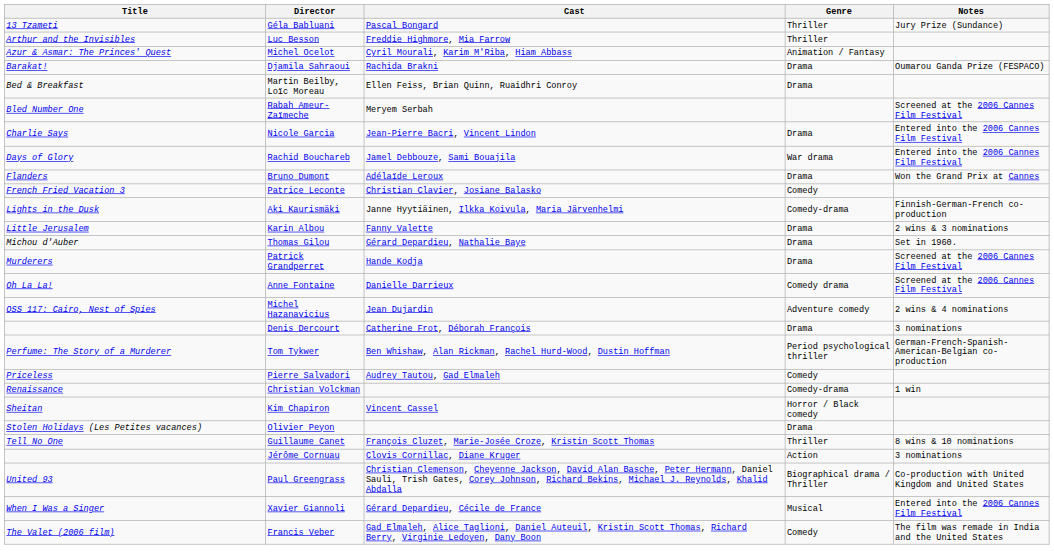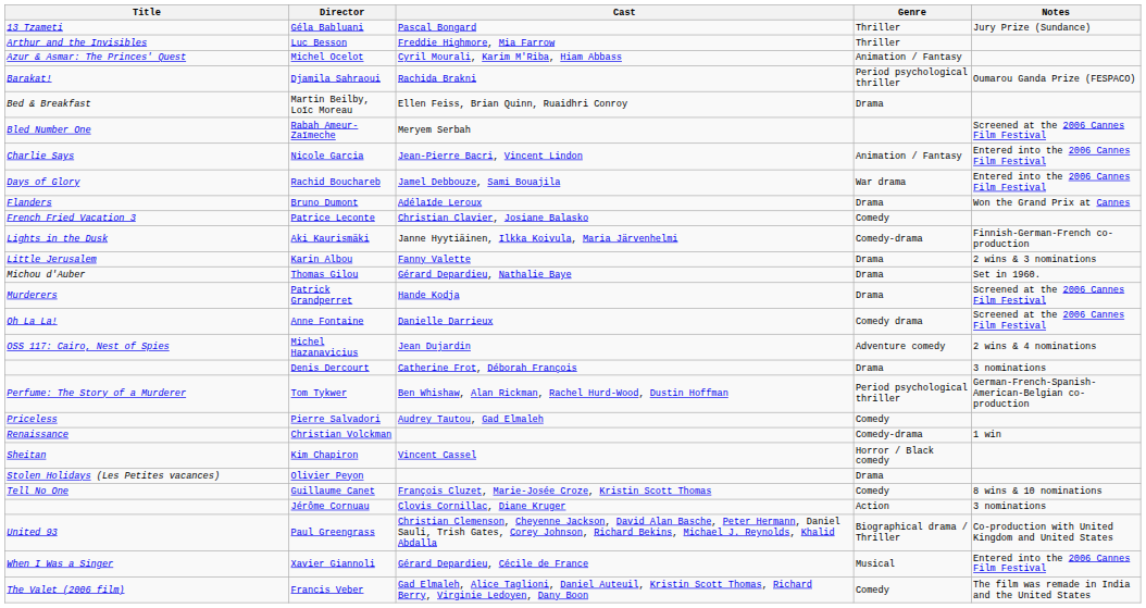Djamila Sahraoui | Genre: Drama -> Period psychological thriller
Nicole Garcia | Genre: Drama -> Animation / Fantasy
Guillaume Canet | Genre: Thriller -> Comedy
